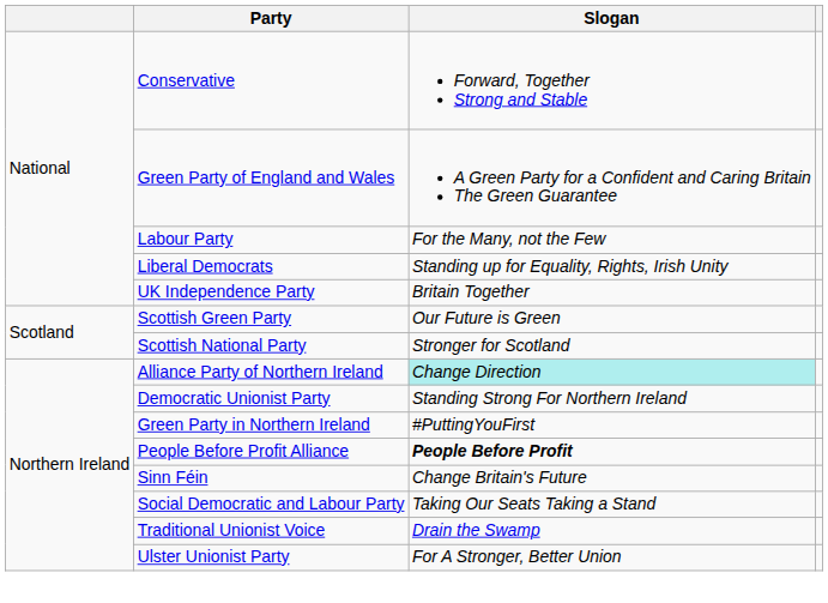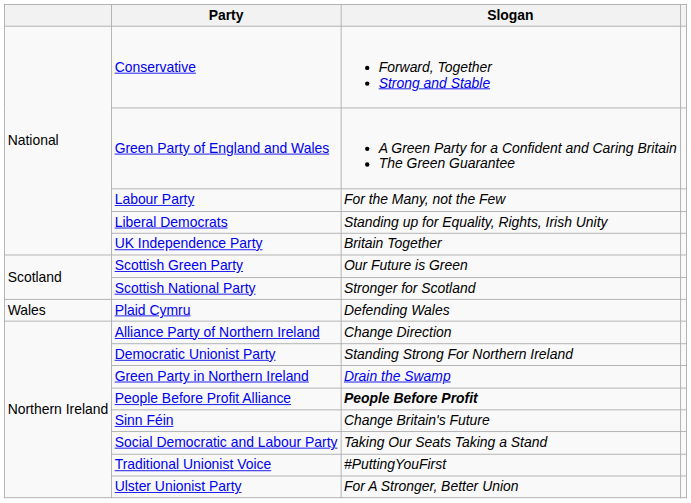+ row: Wales | Plaid Cymru | Defending Wales
Alliance Party of Northern Ireland | Slogan: paleturquoise background -> no background
Green Party in Northern Ireland | Slogan: #PuttingYouFirst -> Drain the Swamp
Traditional Unionist Voice | Slogan: Drain the Swamp -> #PuttingYouFirst
